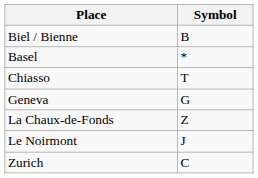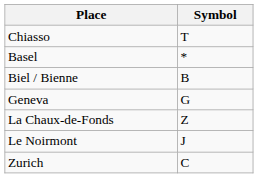rows swapped: Biel / Bienne <-> Chiasso
